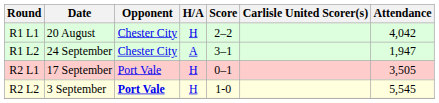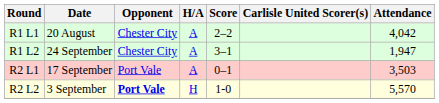R1 L1 | H/A: H -> A
R2 L1 | H/A: H -> A
R2 L1 | Attendance: 3,505 -> 3,503
R2 L2 | Attendance: 5,545 -> 5,570
